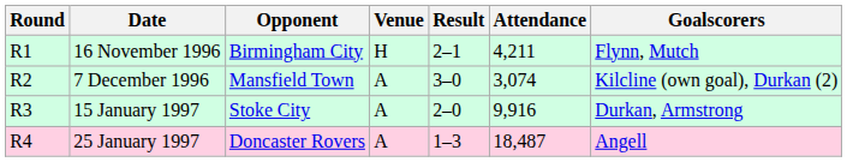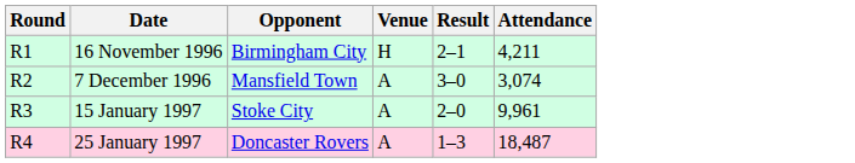- column: Goalscorers | Flynn, Mutch | Kilcline (own goal), Durkan (2) | Durkan, Armstrong | Angell
15 January 1997 | Attendance: 9,916 -> 9,961
